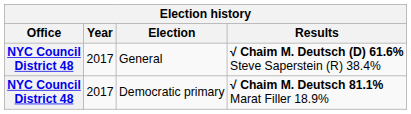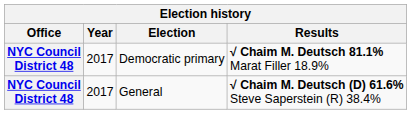rows swapped: Democratic primary <-> General
